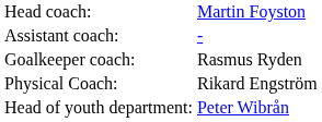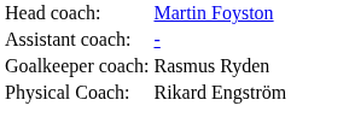- row: Head of youth department: | Peter Wibrån
